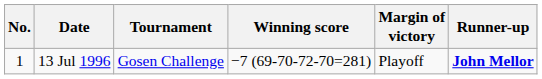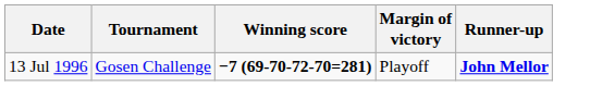- column: No. | 1
13 Jul 1996 | Winning score: normal -> bold
